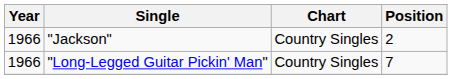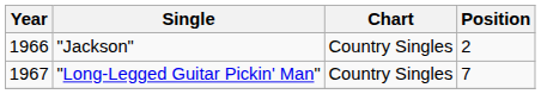"Long-Legged Guitar Pickin' Man" | Year: 1966 -> 1967
